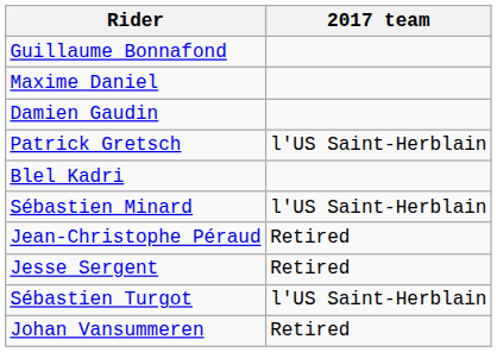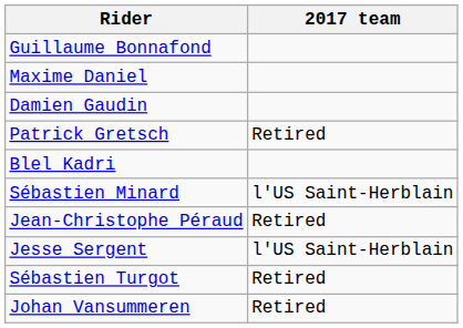Patrick Gretsch | 2017 team: l'US Saint-Herblain -> Retired
Jesse Sergent | 2017 team: Retired -> l'US Saint-Herblain
Sébastien Turgot | 2017 team: l'US Saint-Herblain -> Retired
